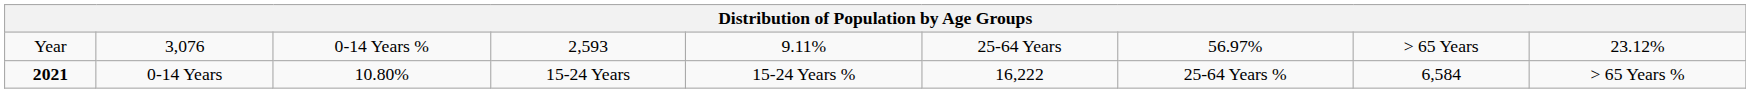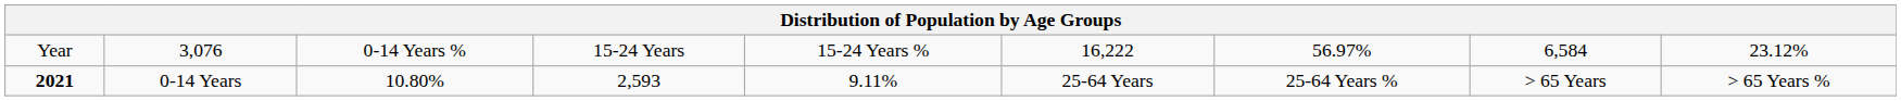Year | column 4: 2,593 -> 15-24 Years
Year | column 5: 9.11% -> 15-24 Years %
Year | column 6: 25-64 Years -> 16,222
Year | column 8: > 65 Years -> 6,584
2021 | column 4: 15-24 Years -> 2,593
2021 | column 5: 15-24 Years % -> 9.11%
2021 | column 6: 16,222 -> 25-64 Years
2021 | column 8: 6,584 -> > 65 Years
